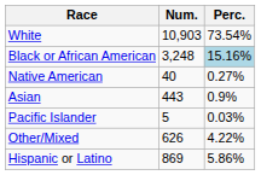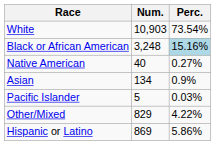Asian | Num.: 443 -> 134
Other/Mixed | Num.: 626 -> 829
